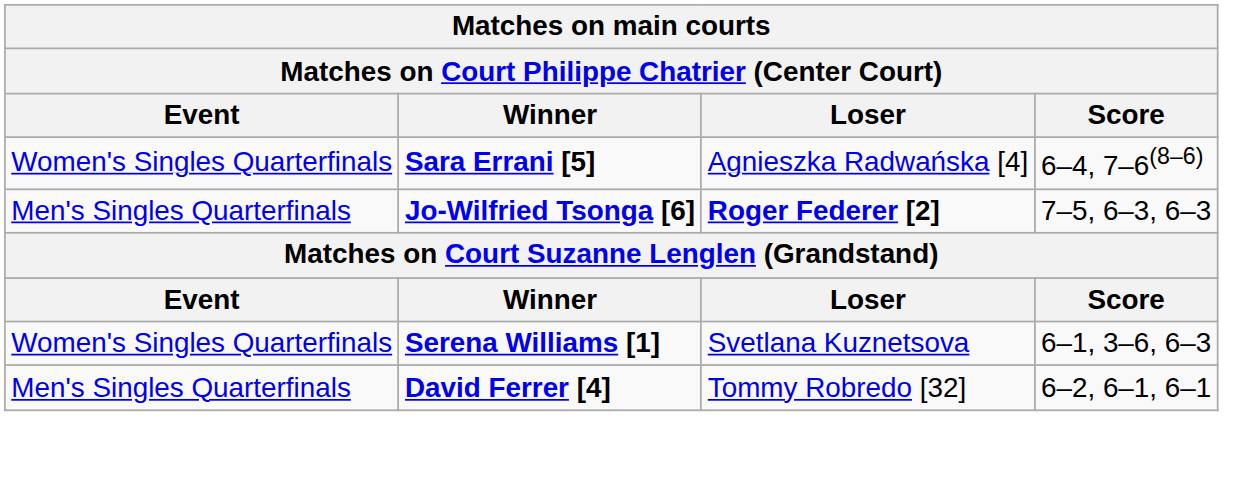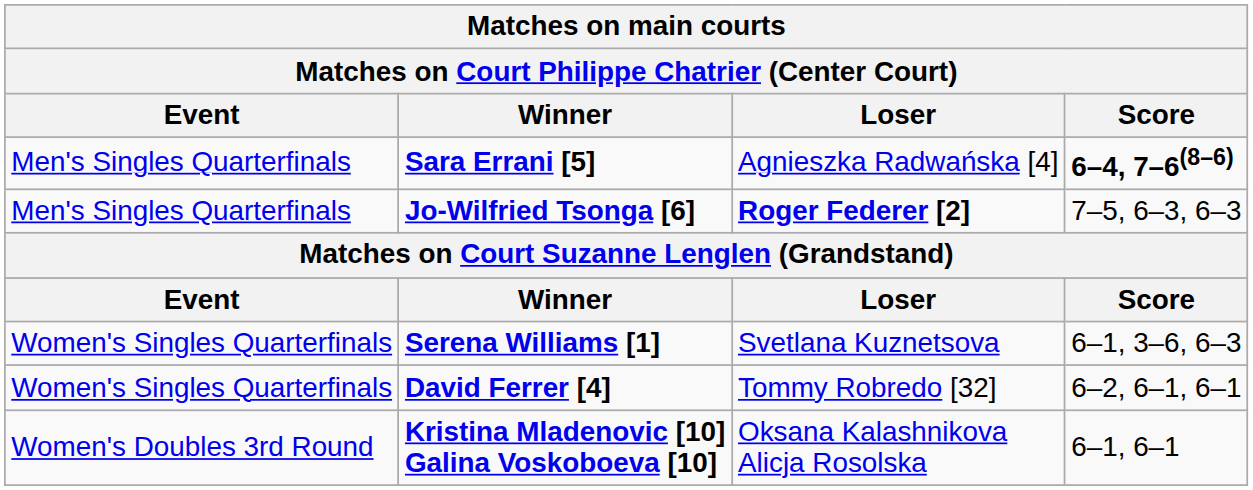Sara Errani [5] | Event: Women's Singles Quarterfinals -> Men's Singles Quarterfinals
Sara Errani [5] | Score: normal -> bold
David Ferrer [4] | Event: Men's Singles Quarterfinals -> Women's Singles Quarterfinals
+ row: Women's Doubles 3rd Round | Kristina Mladenovic [10] Galina Voskoboeva [10] | Oksana Kalashnikova Alicja Rosolska | 6–1, 6–1
